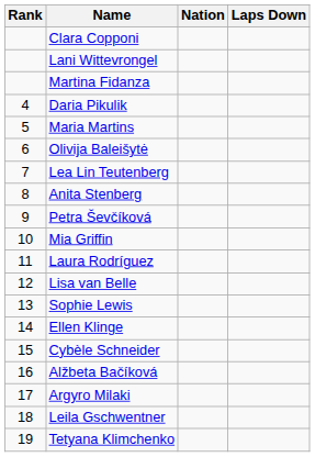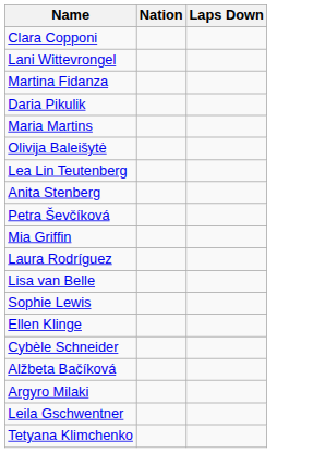- column: Rank | 4 | 5 | 6 | 7 | 8 | 9 | 10 | 11 | 12 | 13 | 14 | 15 | 16 | 17 | 18 | 19
